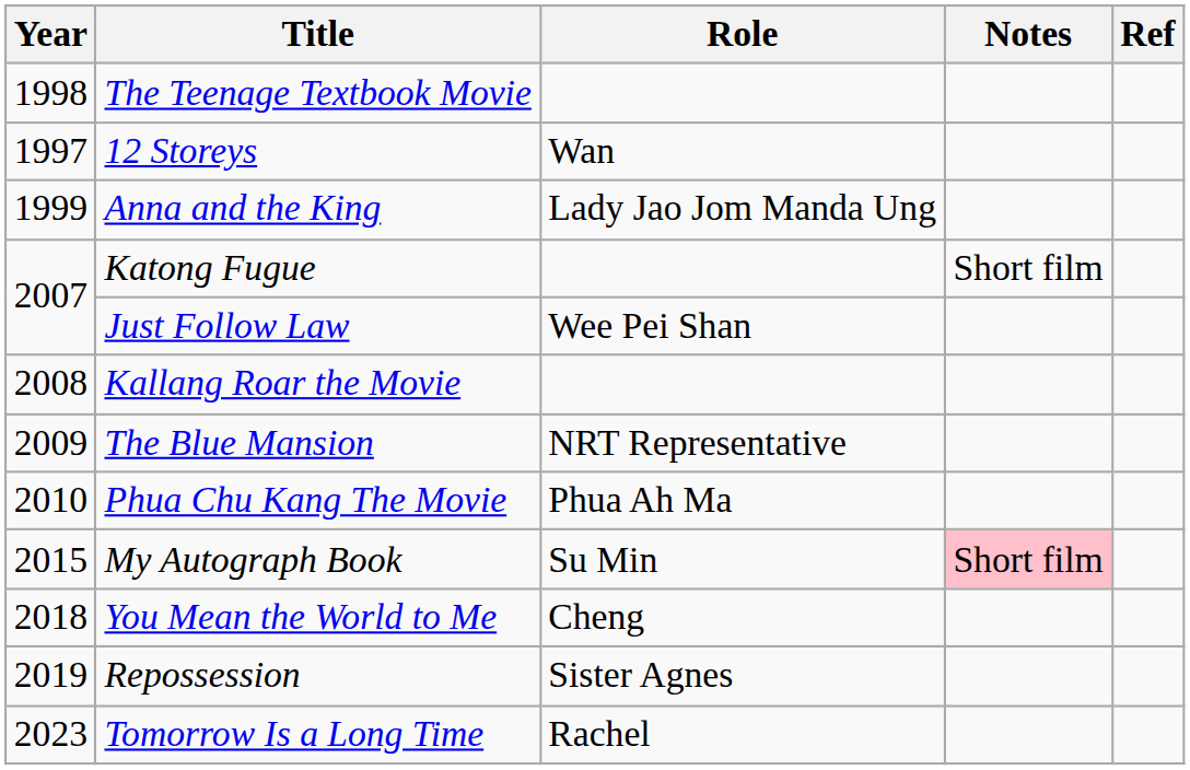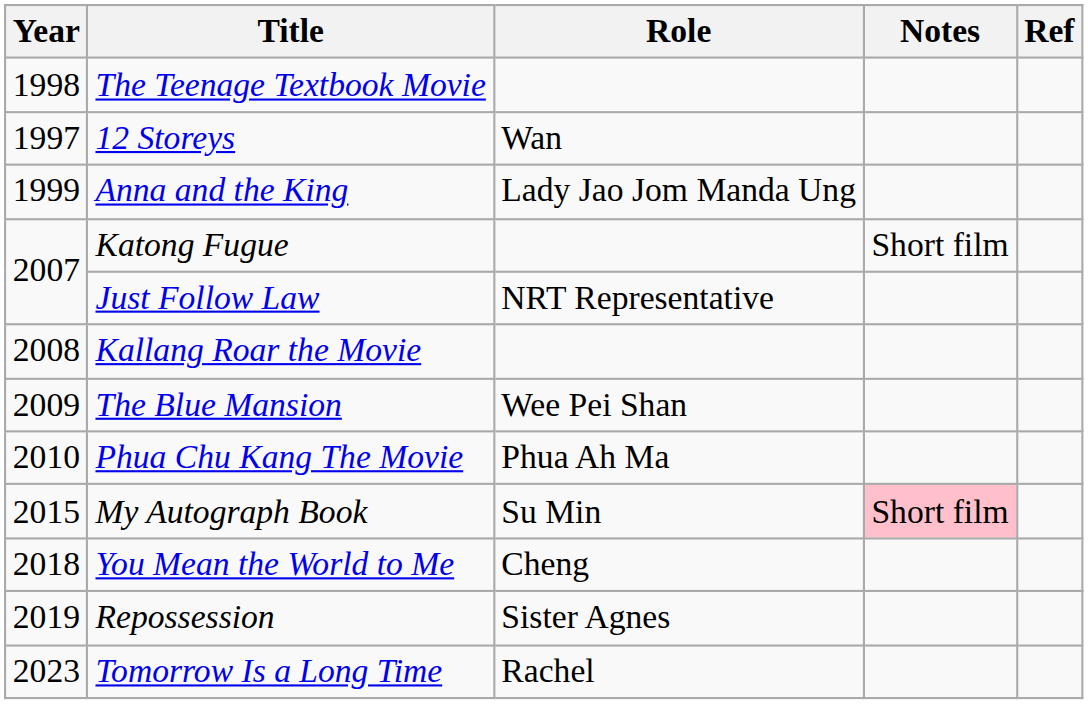Just Follow Law | Role: Wee Pei Shan -> NRT Representative
The Blue Mansion | Role: NRT Representative -> Wee Pei Shan
